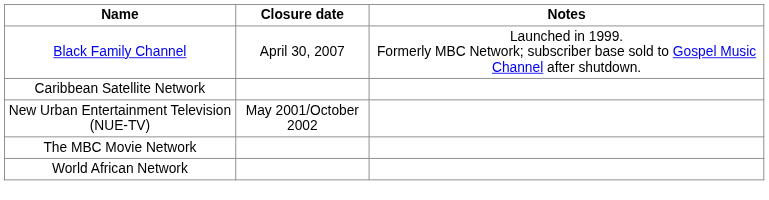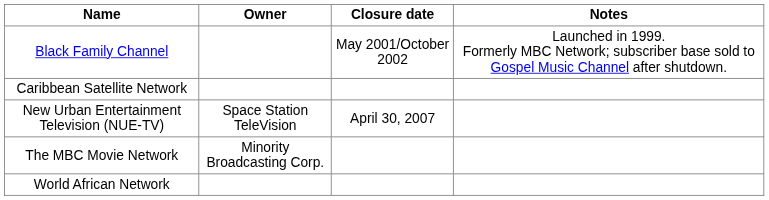+ column: Owner | Space Station TeleVision | Minority Broadcasting Corp.
Black Family Channel | Closure date: April 30, 2007 -> May 2001/October 2002
New Urban Entertainment Television (NUE-TV) | Closure date: May 2001/October 2002 -> April 30, 2007
